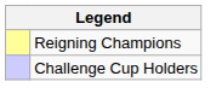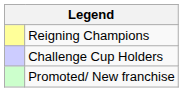+ row: Promoted/ New franchise
